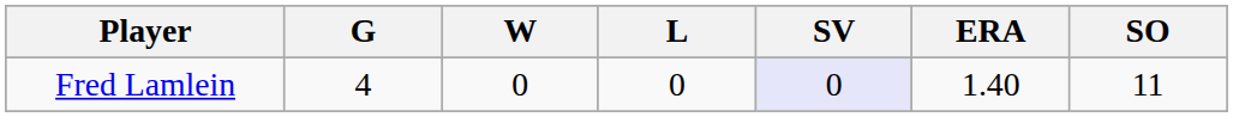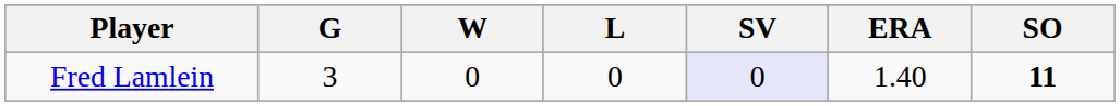Fred Lamlein | G: 4 -> 3
Fred Lamlein | SO: normal -> bold
